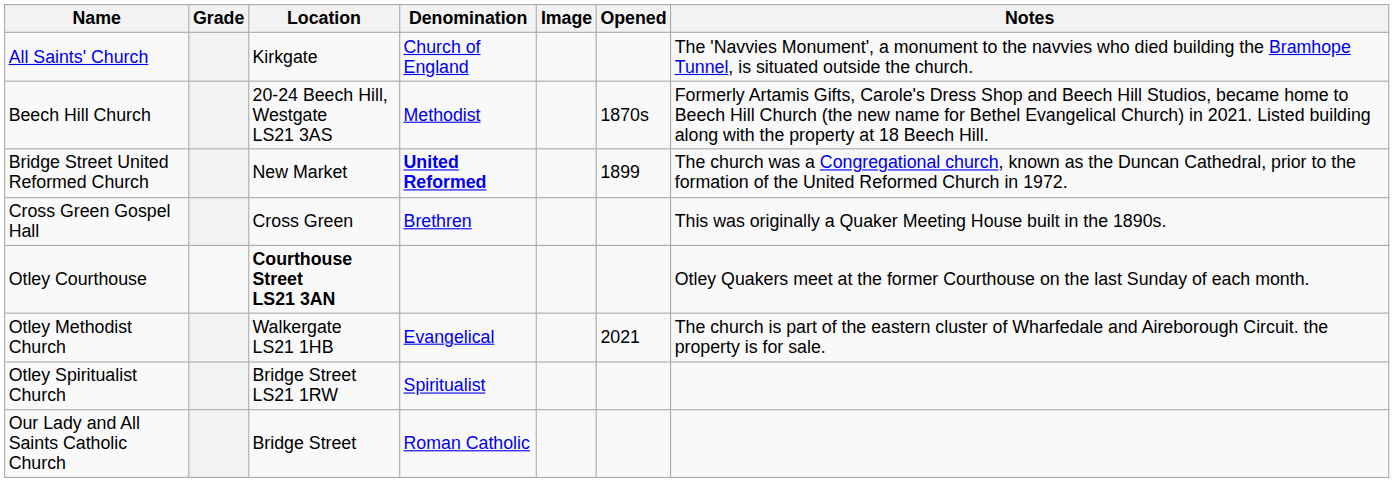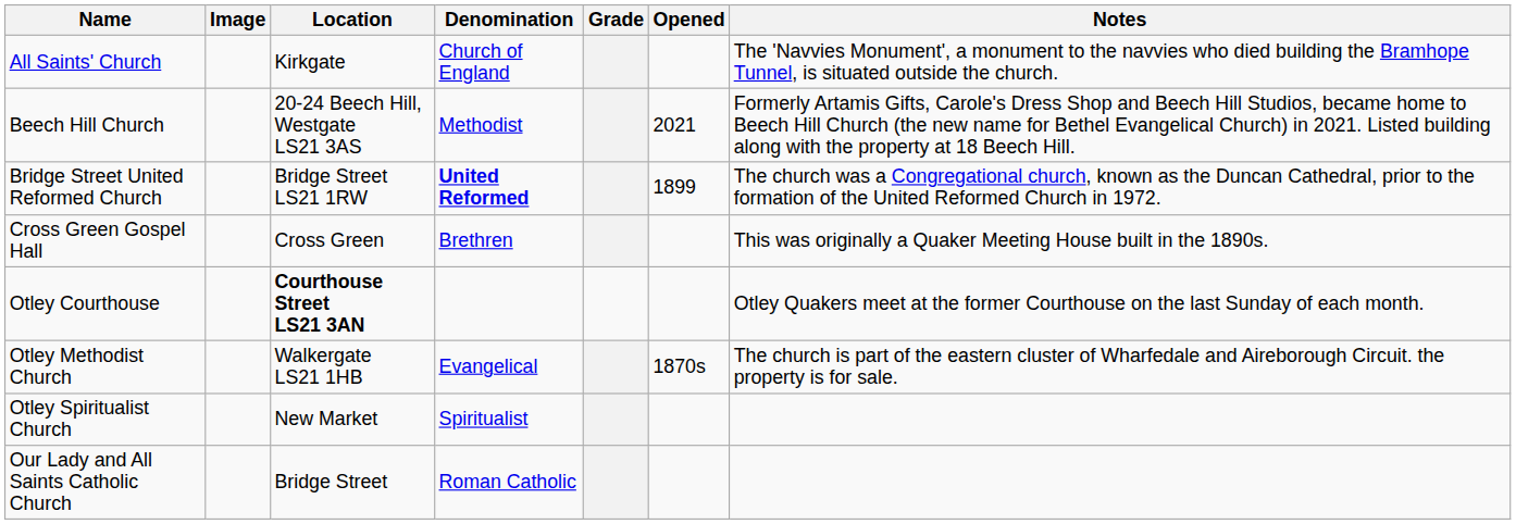columns swapped: Image <-> Grade
Beech Hill Church | Opened: 1870s -> 2021
Bridge Street United Reformed Church | Location: New Market -> Bridge Street LS21 1RW
Otley Methodist Church | Opened: 2021 -> 1870s
Otley Spiritualist Church | Location: Bridge Street LS21 1RW -> New Market
